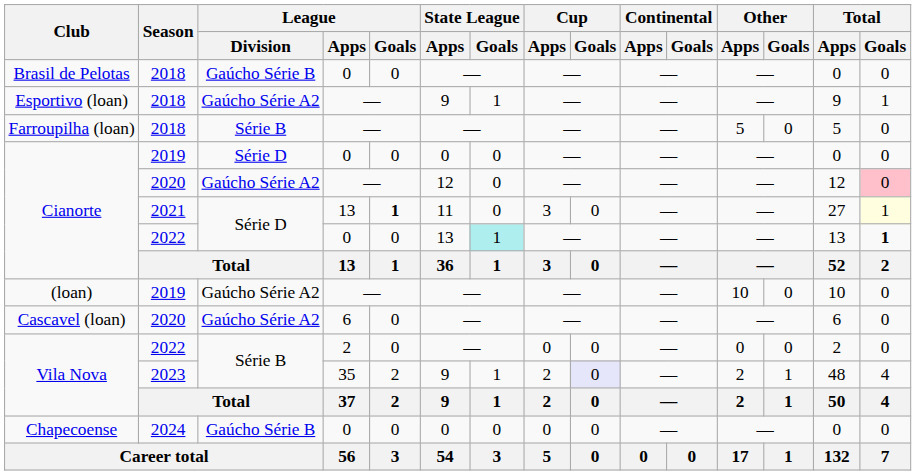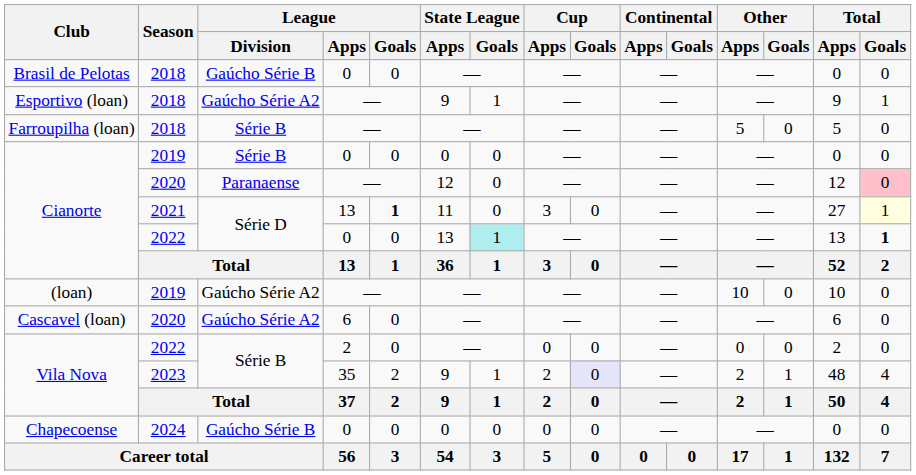Cianorte / 2019 | League / Division: Série D -> Série B
Cianorte / 2020 | League / Division: Gaúcho Série A2 -> Paranaense
